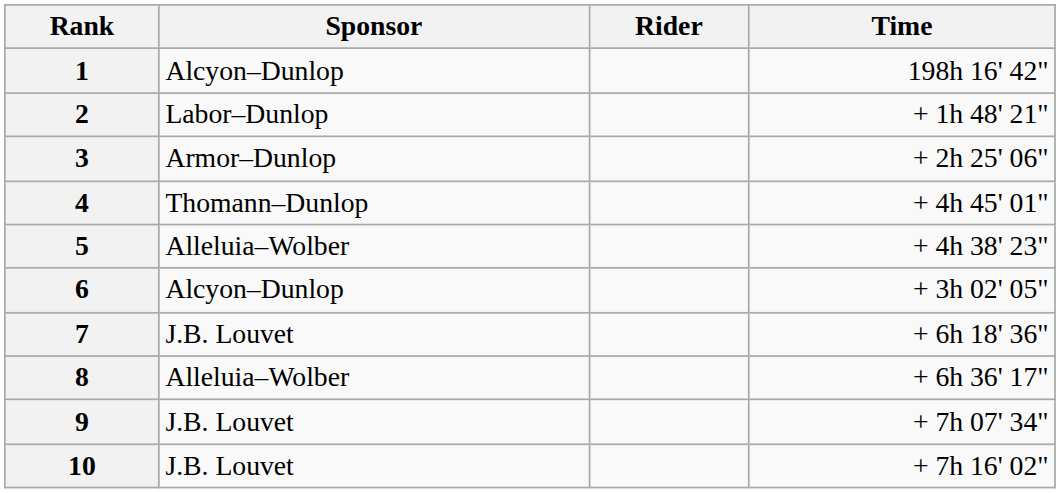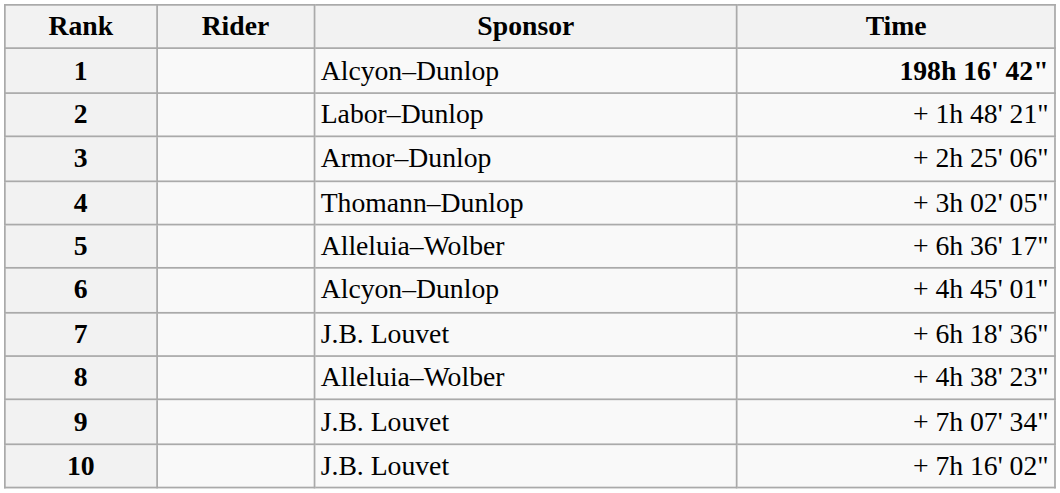columns swapped: Rider <-> Sponsor
1 | Time: normal -> bold
4 | Time: + 4h 45' 01" -> + 3h 02' 05"
5 | Time: + 4h 38' 23" -> + 6h 36' 17"
6 | Time: + 3h 02' 05" -> + 4h 45' 01"
8 | Time: + 6h 36' 17" -> + 4h 38' 23"
